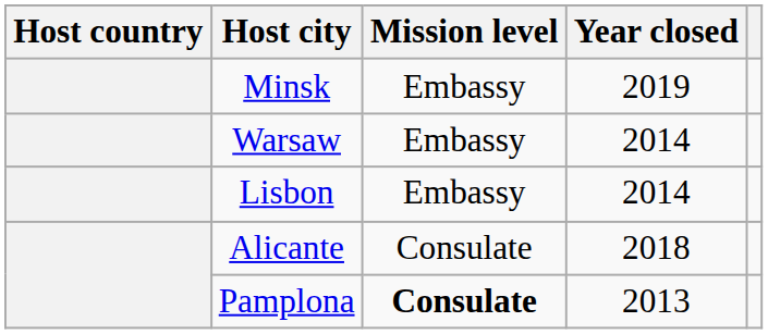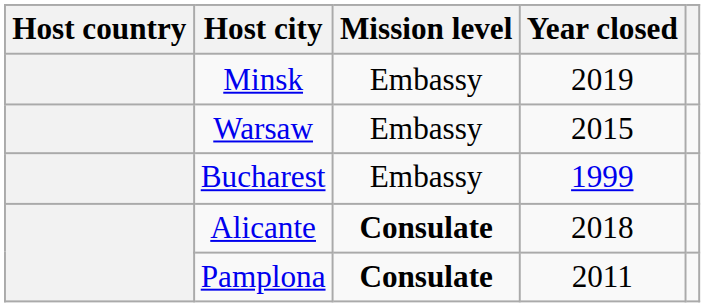Warsaw | Year closed: 2014 -> 2015
- row: Lisbon | Embassy | 2014
+ row: Bucharest | Embassy | 1999
Alicante | Mission level: normal -> bold
Pamplona | Year closed: 2013 -> 2011
